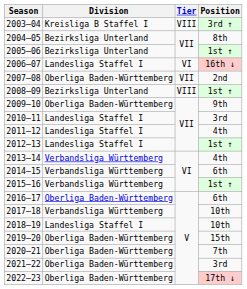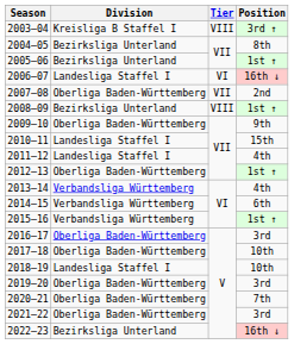2010–11 | Position: 3rd -> 15th
2012–13 | Division: Landesliga Staffel I -> Oberliga Baden-Württemberg
2016–17 | Position: 6th -> 3rd
2017–18 | Division: Verbandsliga Württemberg -> Oberliga Baden-Württemberg
2019–20 | Position: 15th -> 3rd
2022–23 | Division: Oberliga Baden-Württemberg -> Bezirksliga Unterland
2022–23 | Position: 17th ↓ -> 16th ↓
